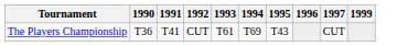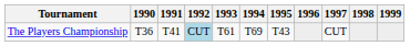+ column: 1998
The Players Championship | 1992: no background -> lightblue background
